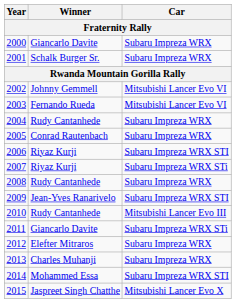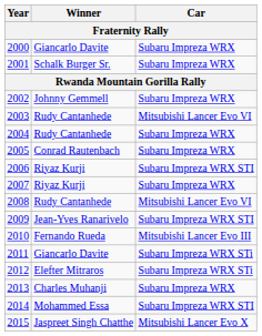2002 | Car: Mitsubishi Lancer Evo VI -> Subaru Impreza WRX
2003 | Winner: Fernando Rueda -> Rudy Cantanhede
2007 | Car: Subaru Impreza WRX STi -> Subaru Impreza WRX
2008 | Car: Subaru Impreza WRX -> Mitsubishi Lancer Evo VI
2010 | Winner: Rudy Cantanhede -> Fernando Rueda
2012 | Car: Subaru Impreza WRX -> Subaru Impreza WRX STi
